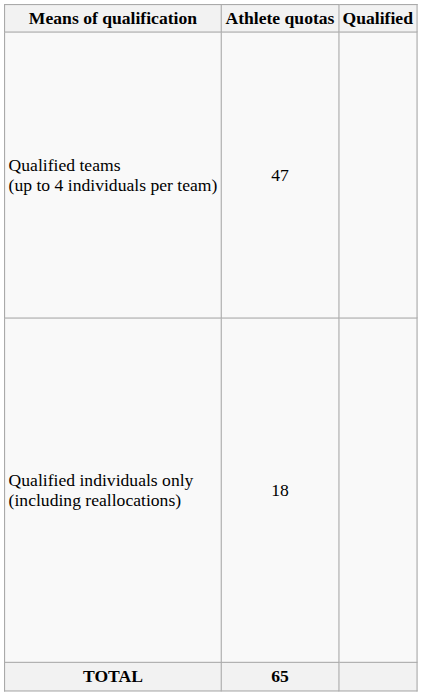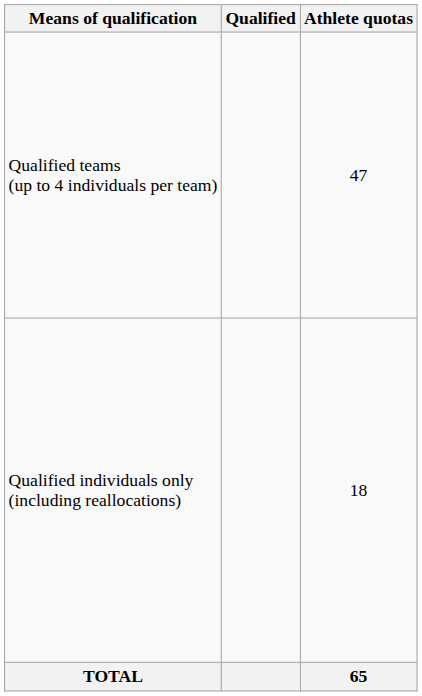columns swapped: Athlete quotas <-> Qualified
